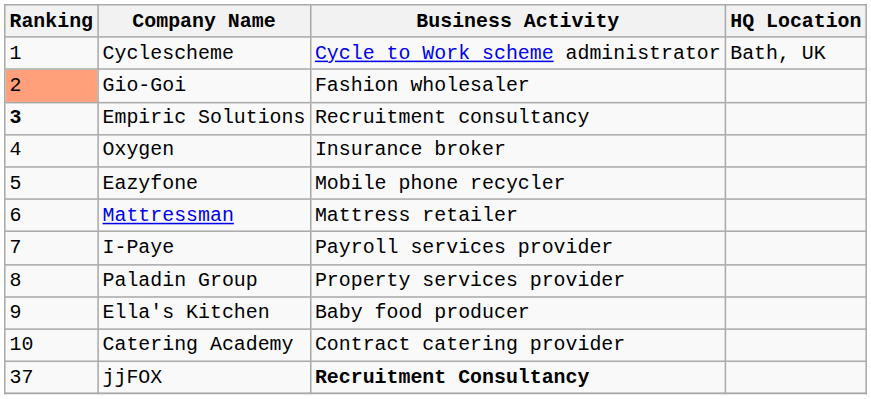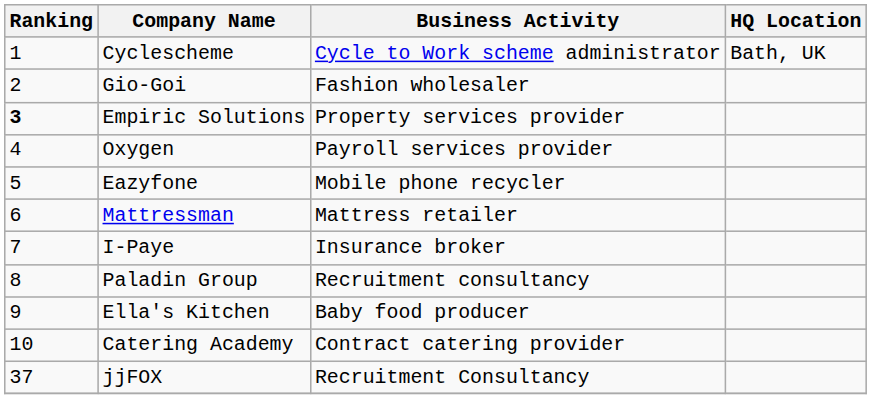Gio-Goi | Ranking: lightsalmon background -> no background
Empiric Solutions | Business Activity: Recruitment consultancy -> Property services provider
Oxygen | Business Activity: Insurance broker -> Payroll services provider
I-Paye | Business Activity: Payroll services provider -> Insurance broker
Paladin Group | Business Activity: Property services provider -> Recruitment consultancy
jjFOX | Business Activity: bold -> normal
